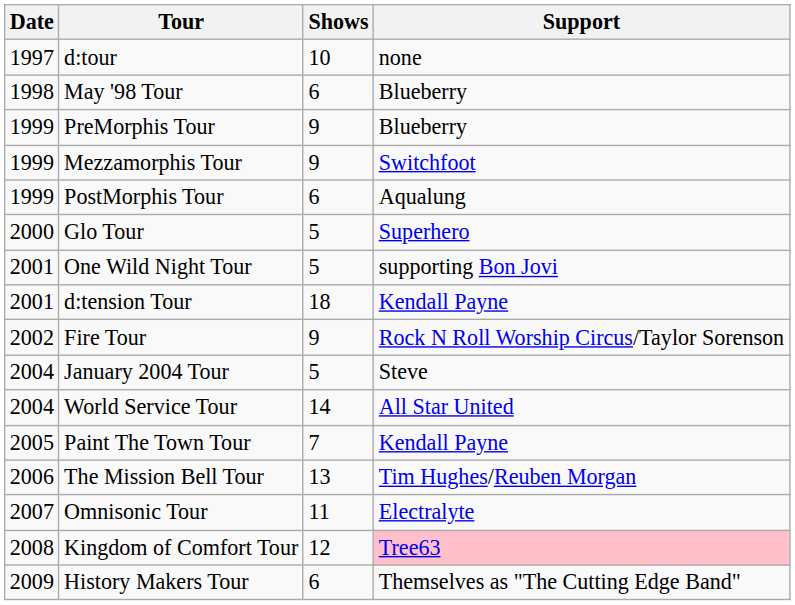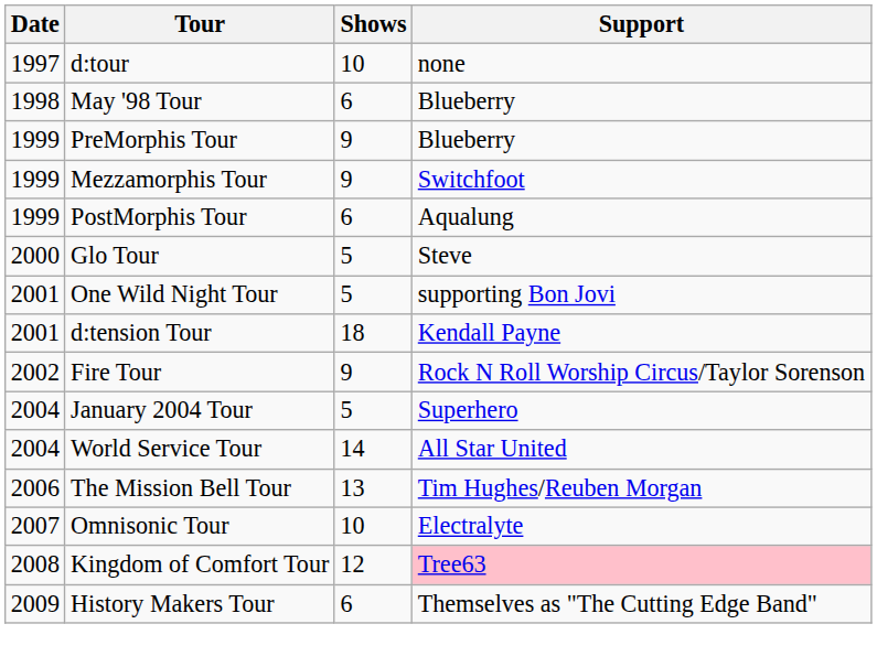Glo Tour | Support: Superhero -> Steve
January 2004 Tour | Support: Steve -> Superhero
- row: 2005 | Paint The Town Tour | 7 | Kendall Payne
Omnisonic Tour | Shows: 11 -> 10
